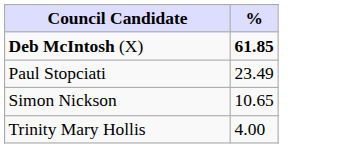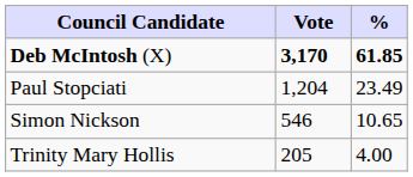+ column: Vote | 3,170 | 1,204 | 546 | 205
